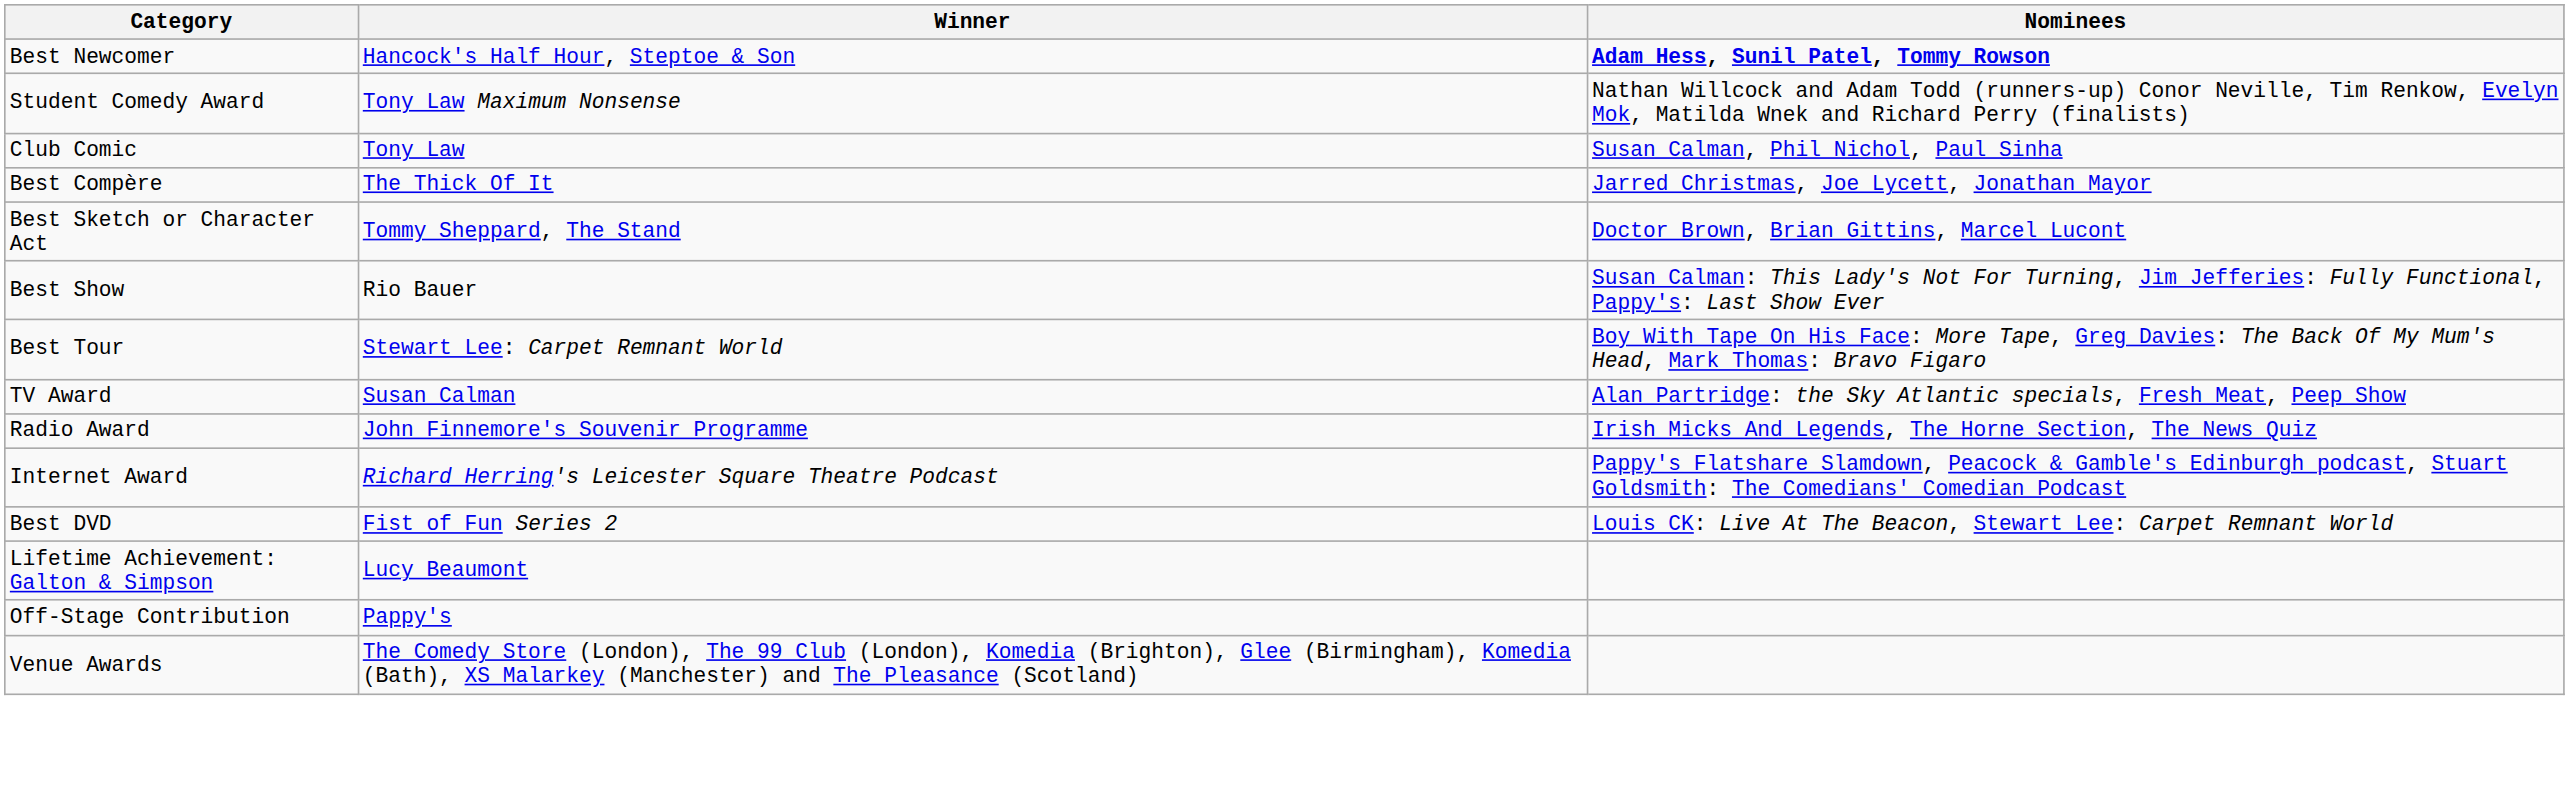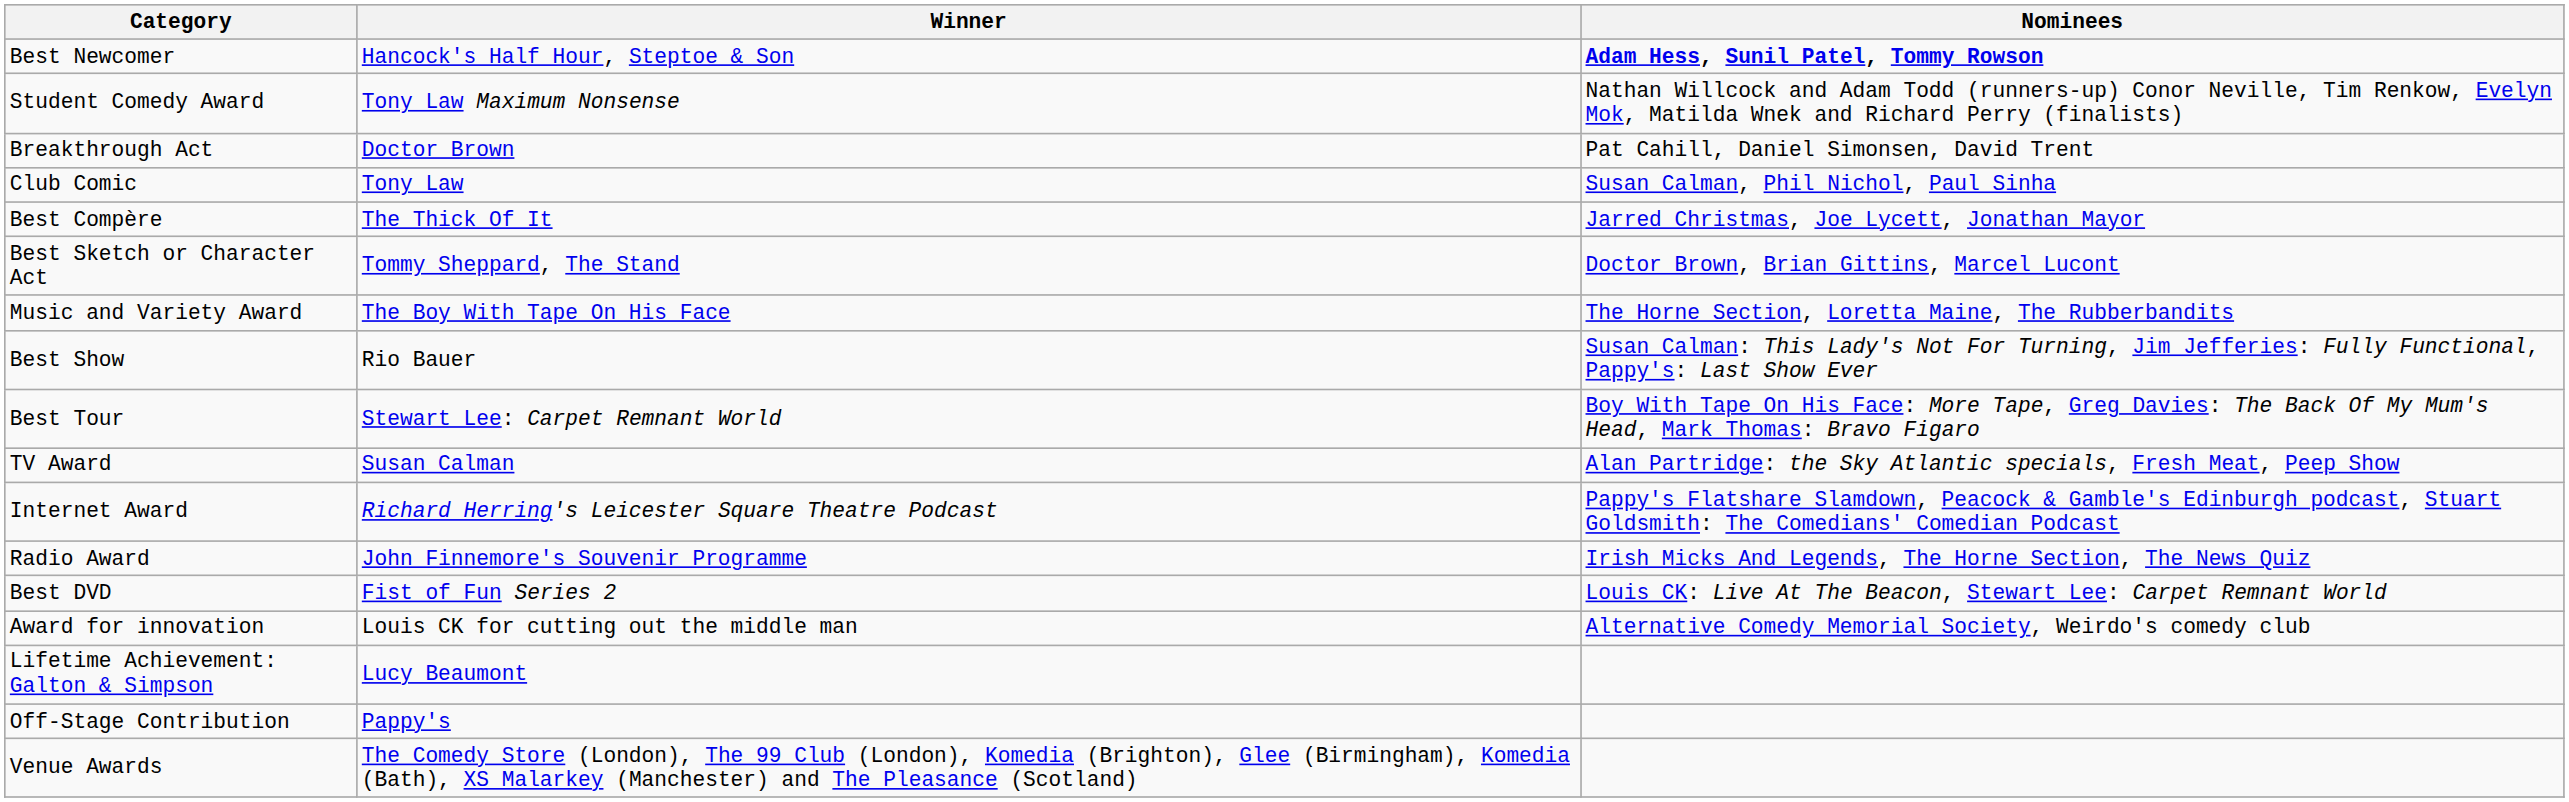+ row: Breakthrough Act | Doctor Brown | Pat Cahill, Daniel Simonsen, David Trent
+ row: Music and Variety Award | The Boy With Tape On His Face | The Horne Section, Loretta Maine, The Rubberbandits
rows swapped: Radio Award <-> Internet Award
+ row: Award for innovation | Louis CK for cutting out the middle man | Alternative Comedy Memorial Society, Weirdo's comedy club
